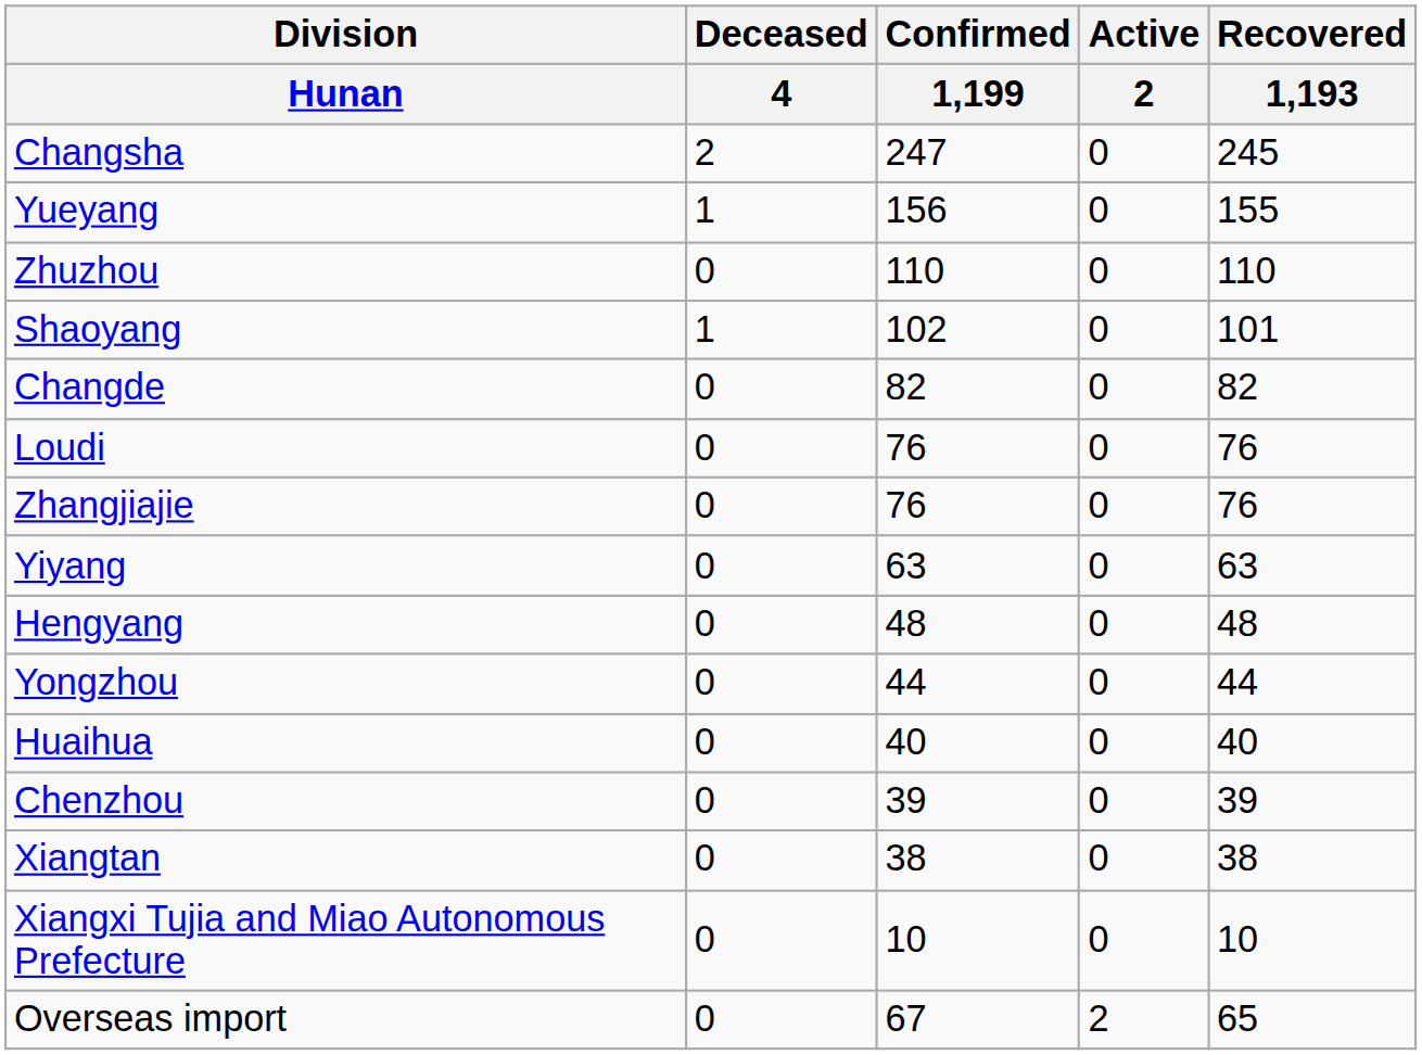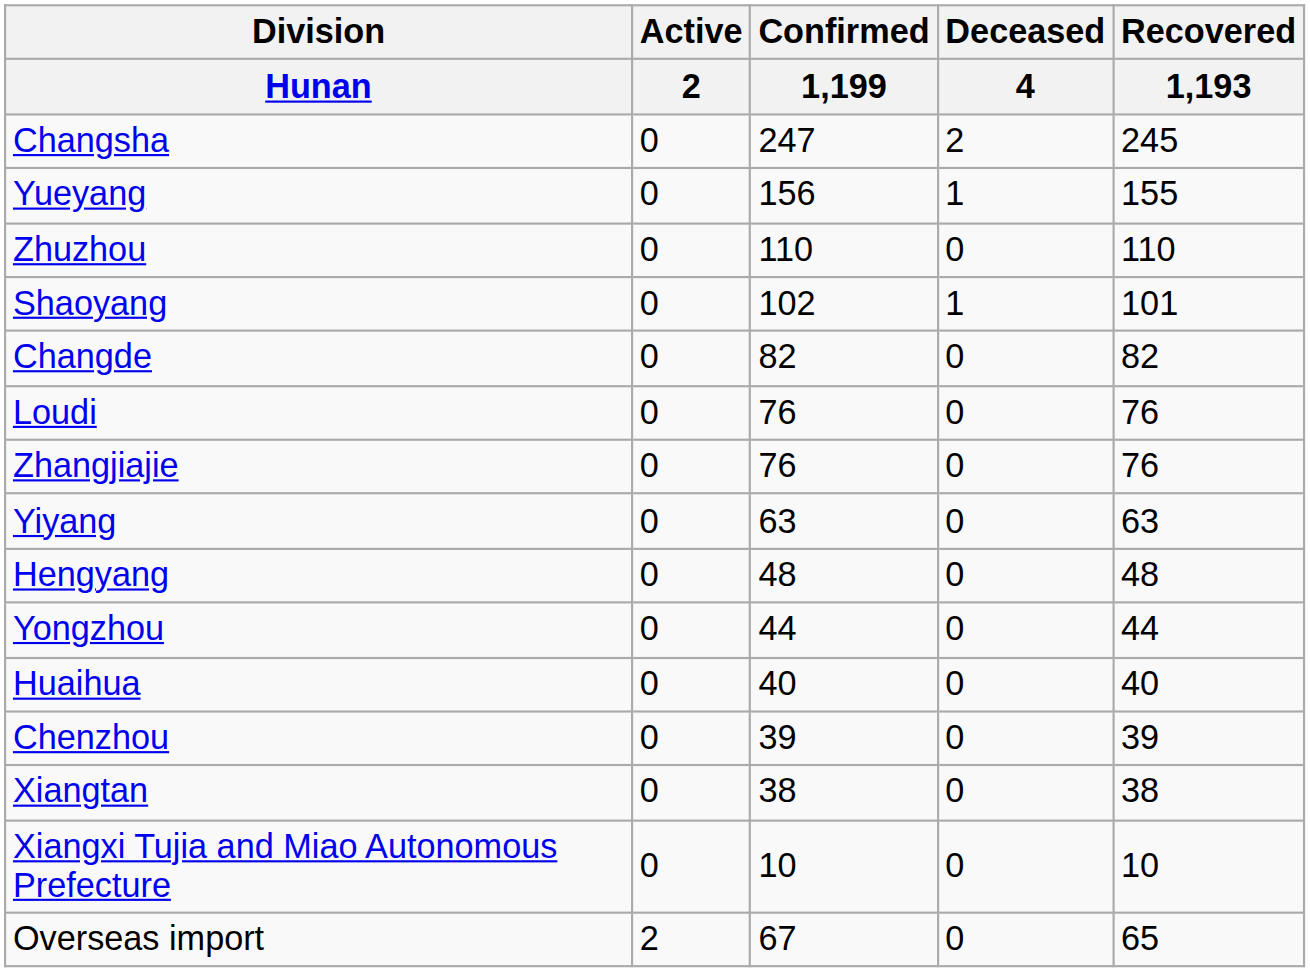columns swapped: Active / 2 <-> Deceased / 4
